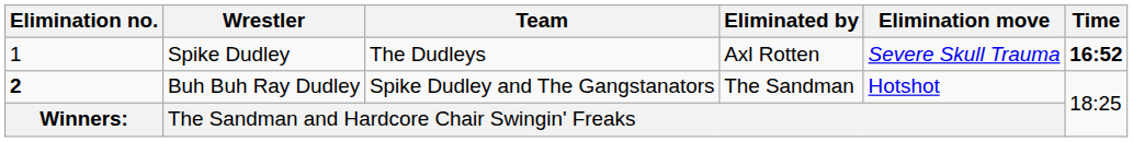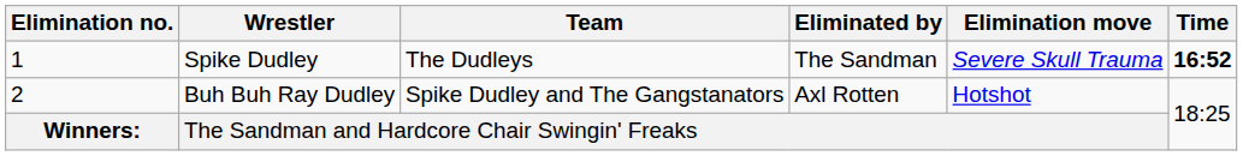Spike Dudley | Eliminated by: Axl Rotten -> The Sandman
Buh Buh Ray Dudley | Elimination no.: bold -> normal
Buh Buh Ray Dudley | Eliminated by: The Sandman -> Axl Rotten
